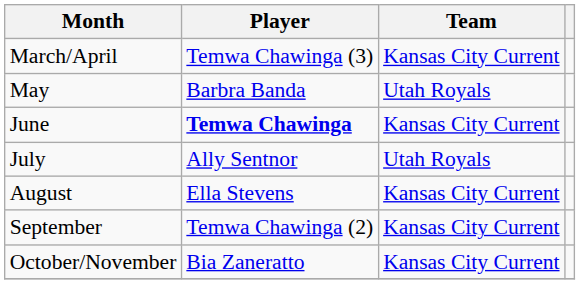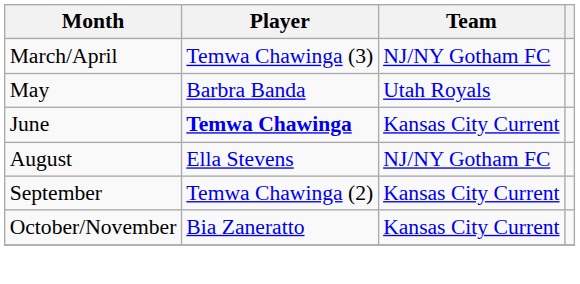March/April | Team: Kansas City Current -> NJ/NY Gotham FC
- row: July | Ally Sentnor | Utah Royals
August | Team: Kansas City Current -> NJ/NY Gotham FC
